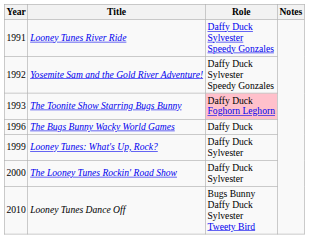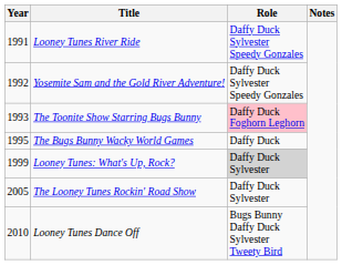The Bugs Bunny Wacky World Games | Year: 1996 -> 1995
Looney Tunes: What's Up, Rock? | Role: no background -> lightgrey background
The Looney Tunes Rockin' Road Show | Year: 2000 -> 2005
